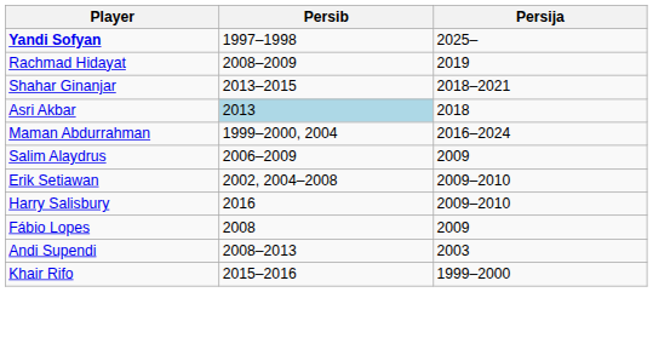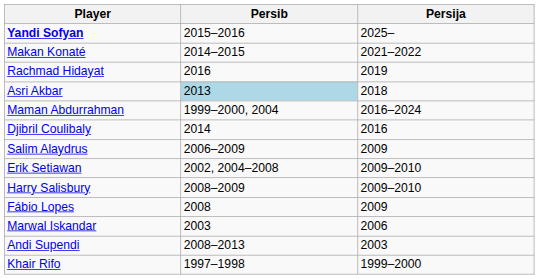Yandi Sofyan | Persib: 1997–1998 -> 2015–2016
+ row: Makan Konaté | 2014–2015 | 2021–2022
Rachmad Hidayat | Persib: 2008–2009 -> 2016
- row: Shahar Ginanjar | 2013–2015 | 2018–2021
+ row: Djibril Coulibaly | 2014 | 2016
Harry Salisbury | Persib: 2016 -> 2008–2009
+ row: Marwal Iskandar | 2003 | 2006
Khair Rifo | Persib: 2015–2016 -> 1997–1998
